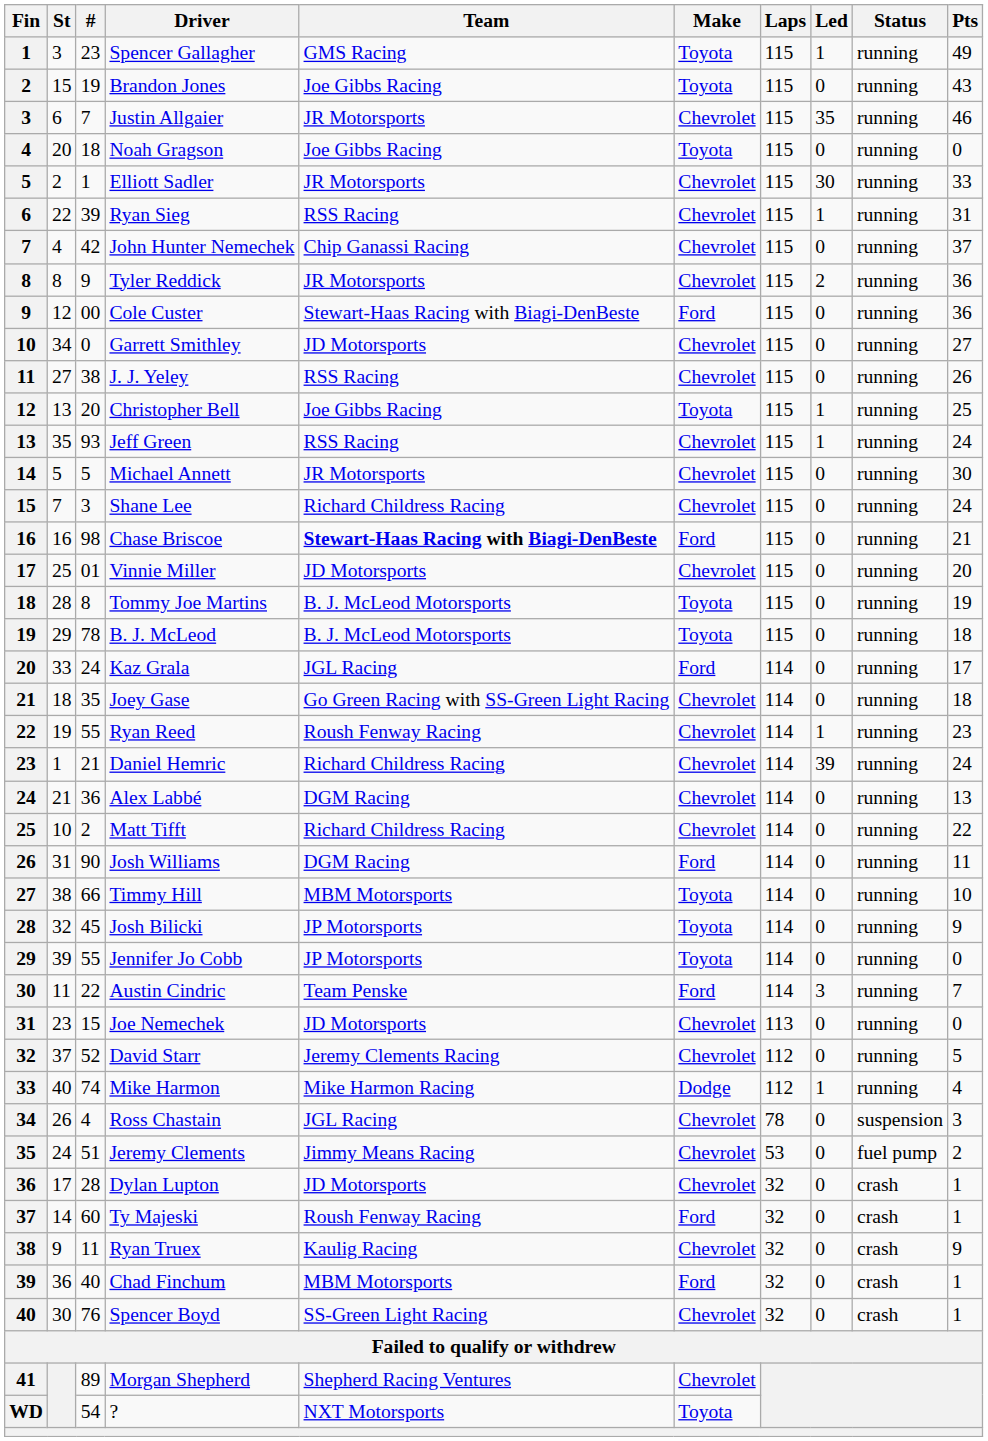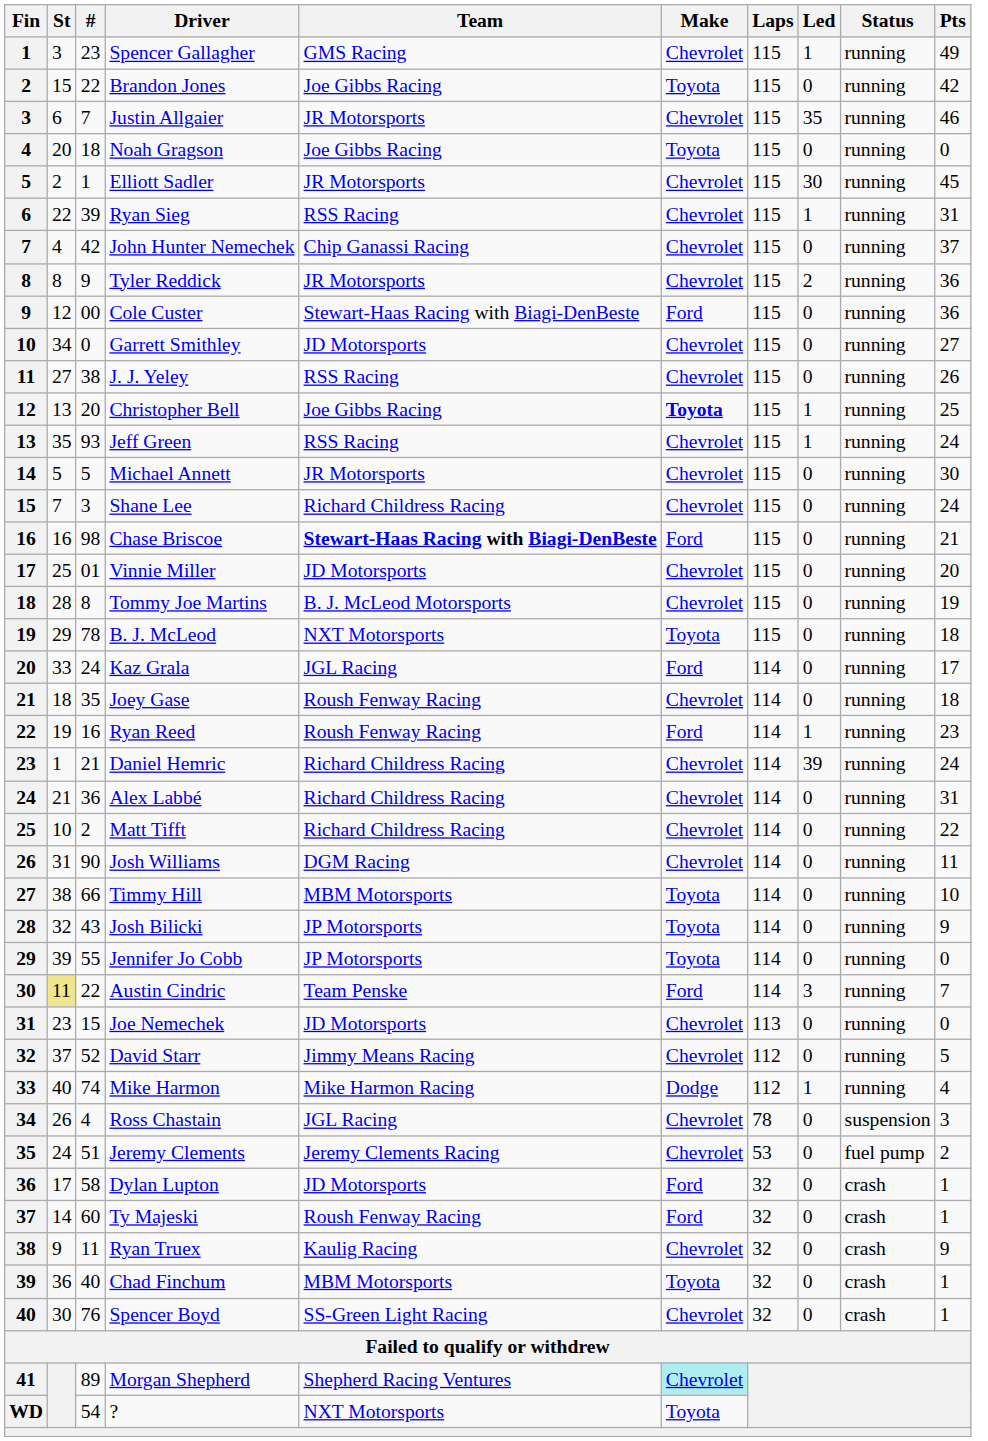Spencer Gallagher | Make: Toyota -> Chevrolet
Brandon Jones | #: 19 -> 22
Brandon Jones | Pts: 43 -> 42
Elliott Sadler | Pts: 33 -> 45
Christopher Bell | Make: normal -> bold
Tommy Joe Martins | Make: Toyota -> Chevrolet
B. J. McLeod | Team: B. J. McLeod Motorsports -> NXT Motorsports
Joey Gase | Team: Go Green Racing with SS-Green Light Racing -> Roush Fenway Racing
Ryan Reed | #: 55 -> 16
Ryan Reed | Make: Chevrolet -> Ford
Alex Labbé | Team: DGM Racing -> Richard Childress Racing
Alex Labbé | Pts: 13 -> 31
Josh Williams | Make: Ford -> Chevrolet
Josh Bilicki | #: 45 -> 43
Austin Cindric | St: no background -> khaki background
David Starr | Team: Jeremy Clements Racing -> Jimmy Means Racing
Jeremy Clements | Team: Jimmy Means Racing -> Jeremy Clements Racing
Dylan Lupton | #: 28 -> 58
Dylan Lupton | Make: Chevrolet -> Ford
Chad Finchum | Make: Ford -> Toyota
Morgan Shepherd | Make: no background -> paleturquoise background
